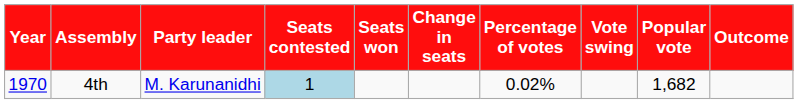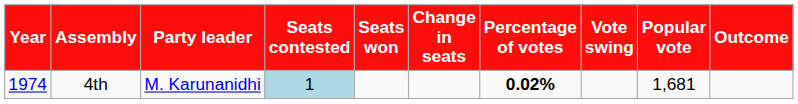4th | Year: 1970 -> 1974
4th | Percentage of votes: normal -> bold
4th | Popular vote: 1,682 -> 1,681
